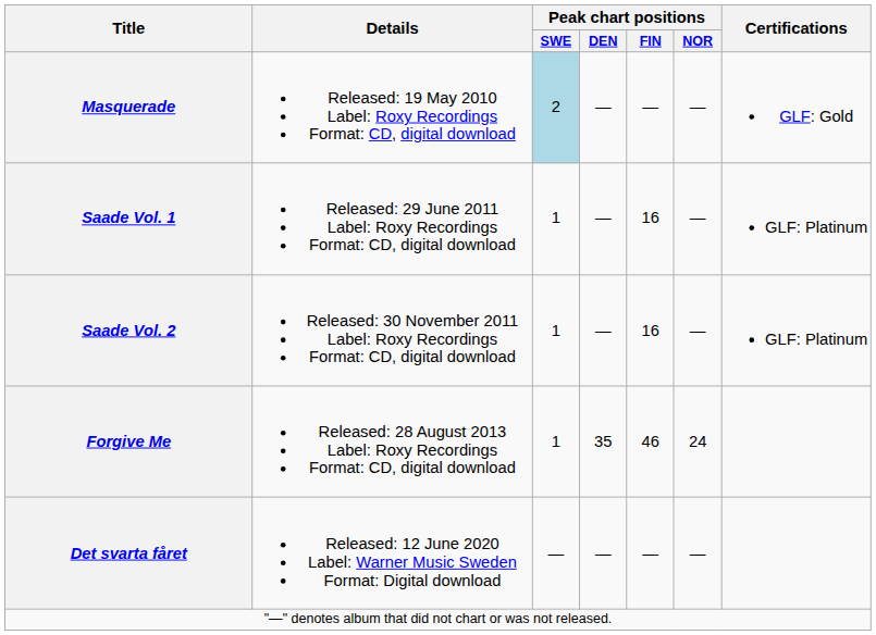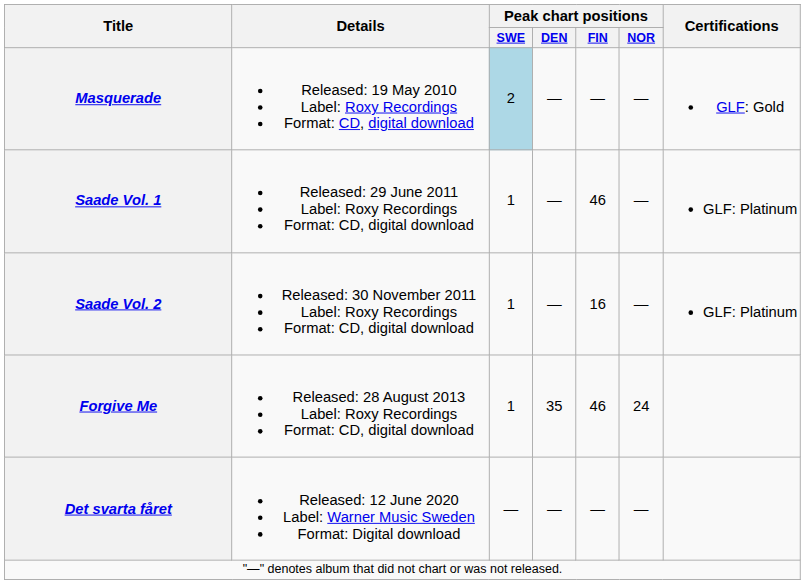Saade Vol. 1 | Peak chart positions / FIN: 16 -> 46
